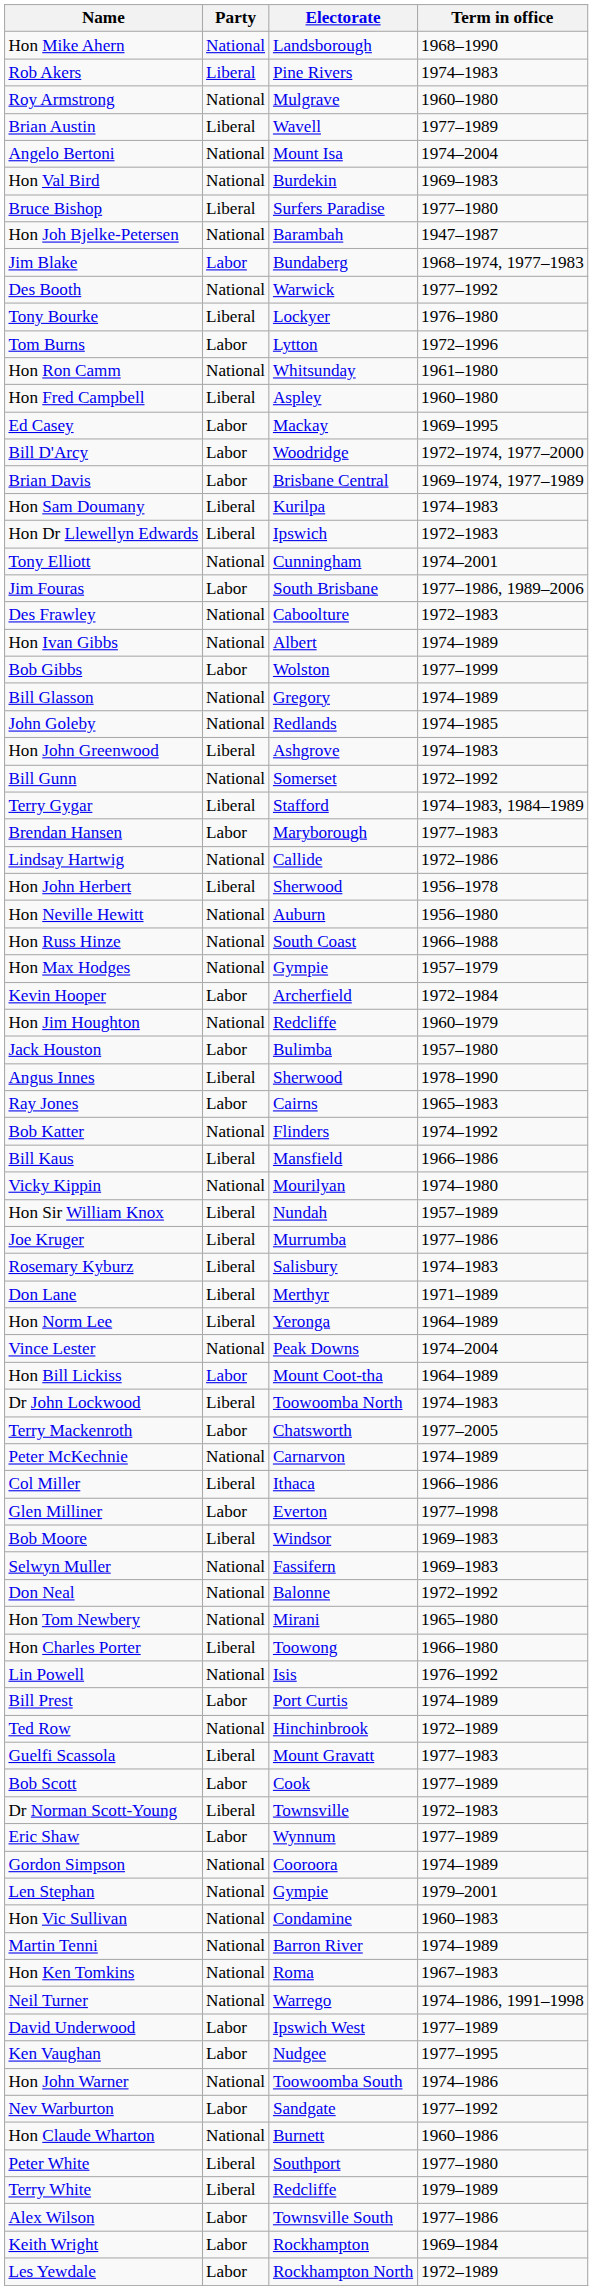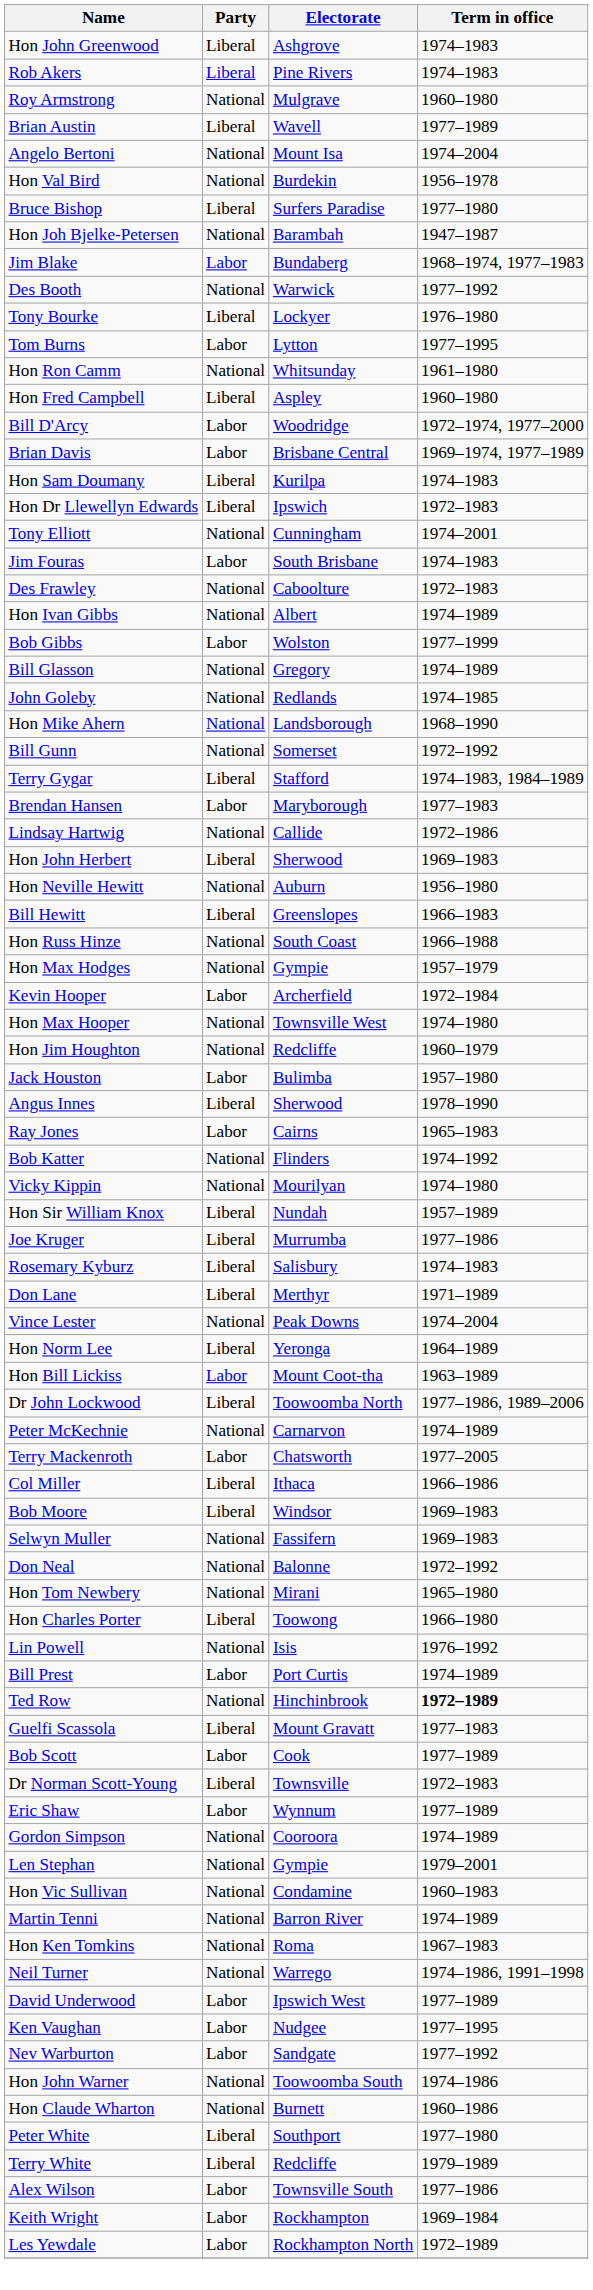rows swapped: Hon Mike Ahern <-> Hon John Greenwood
Hon Val Bird | Term in office: 1969–1983 -> 1956–1978
Tom Burns | Term in office: 1972–1996 -> 1977–1995
- row: Ed Casey | Labor | Mackay | 1969–1995
Jim Fouras | Term in office: 1977–1986, 1989–2006 -> 1974–1983
Hon John Herbert | Term in office: 1956–1978 -> 1969–1983
+ row: Bill Hewitt | Liberal | Greenslopes | 1966–1983
+ row: Hon Max Hooper | National | Townsville West | 1974–1980
- row: Bill Kaus | Liberal | Mansfield | 1966–1986
rows swapped: Hon Norm Lee <-> Vince Lester
Hon Bill Lickiss | Term in office: 1964–1989 -> 1963–1989
Dr John Lockwood | Term in office: 1974–1983 -> 1977–1986, 1989–2006
rows swapped: Terry Mackenroth <-> Peter McKechnie
- row: Glen Milliner | Labor | Everton | 1977–1998
Ted Row | Term in office: normal -> bold
rows swapped: Nev Warburton <-> Hon John Warner
